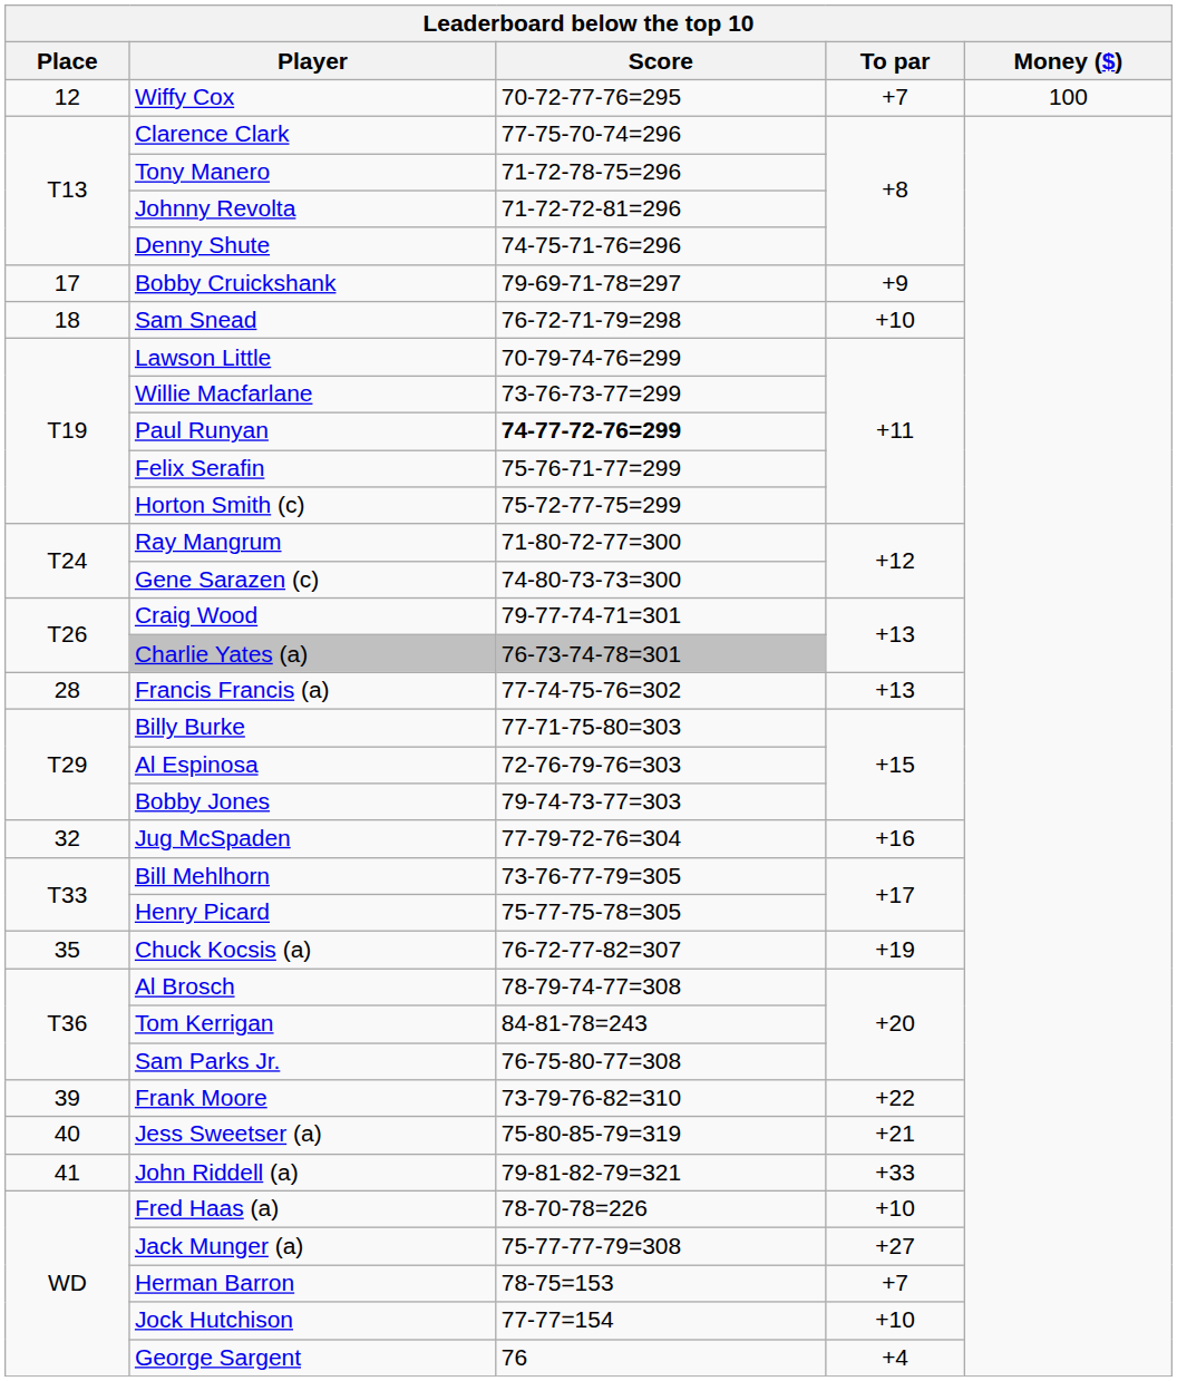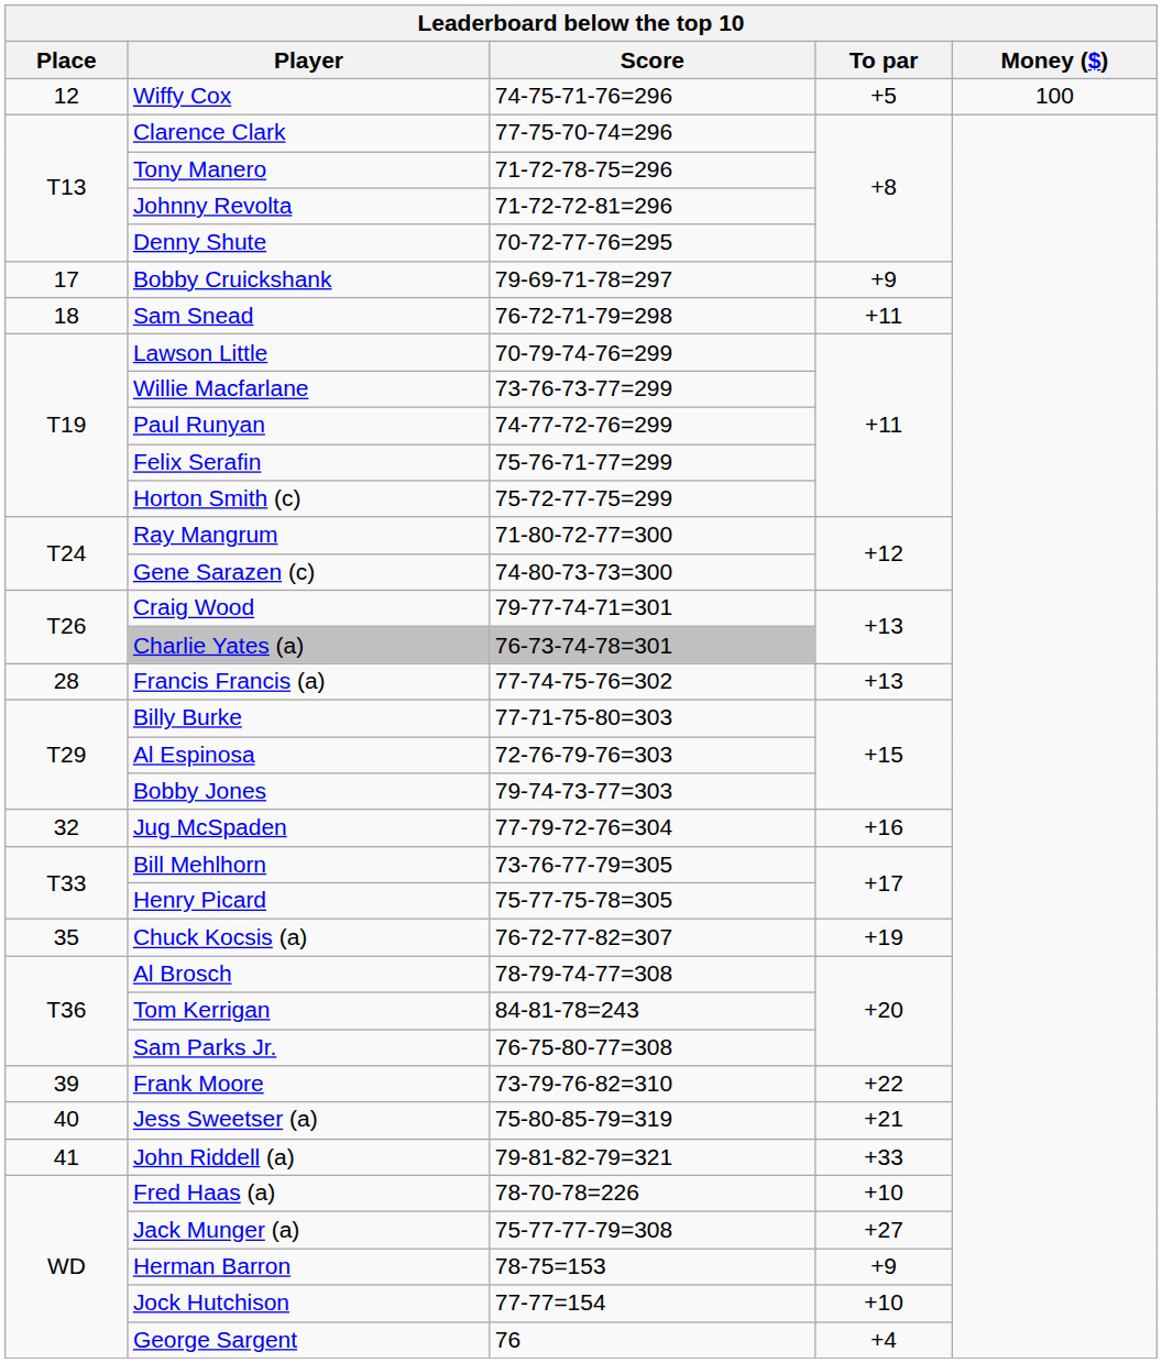Wiffy Cox | Score: 70-72-77-76=295 -> 74-75-71-76=296
Wiffy Cox | To par: +7 -> +5
Denny Shute | Score: 74-75-71-76=296 -> 70-72-77-76=295
Sam Snead | To par: +10 -> +11
Paul Runyan | Score: bold -> normal
Herman Barron | To par: +7 -> +9
